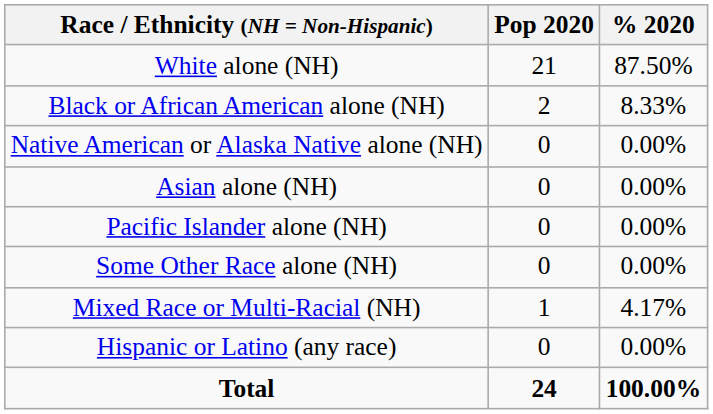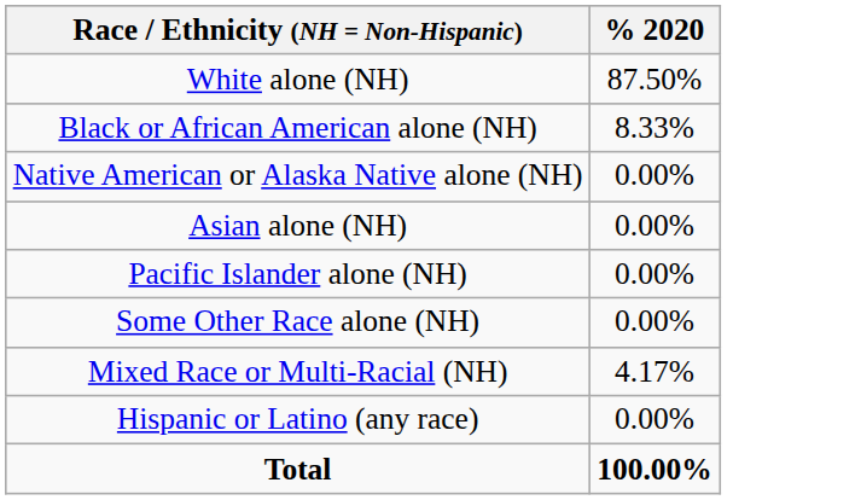- column: Pop 2020 | 21 | 2 | 0 | 0 | 0 | 0 | 1 | 0 | 24
